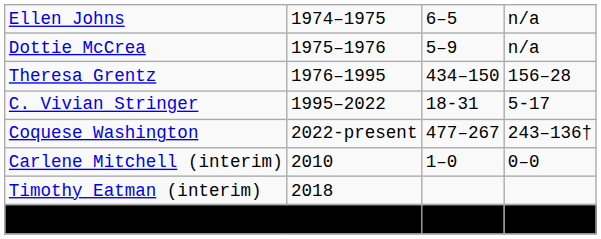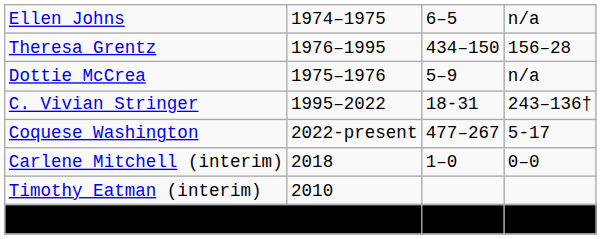rows swapped: Dottie McCrea <-> Theresa Grentz
C. Vivian Stringer | column 4: 5-17 -> 243–136†
Coquese Washington | column 4: 243–136† -> 5-17
Carlene Mitchell (interim) | column 2: 2010 -> 2018
Timothy Eatman (interim) | column 2: 2018 -> 2010
